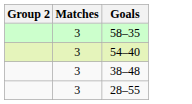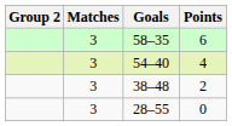+ column: Points | 6 | 4 | 2 | 0
